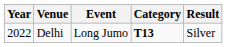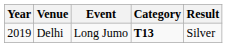Delhi | Year: 2022 -> 2019
